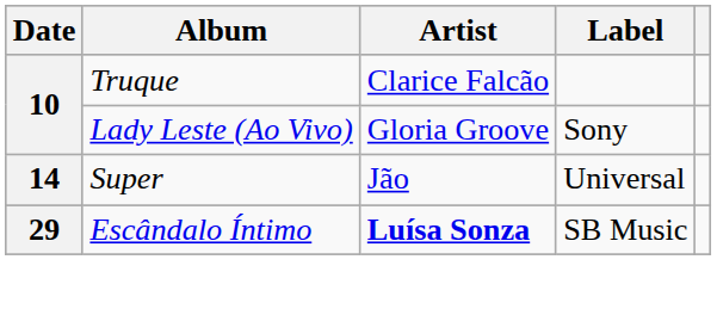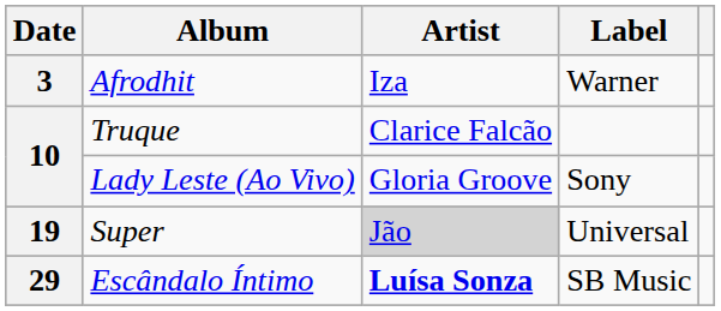+ row: 3 | Afrodhit | Iza | Warner
Super | Date: 14 -> 19
Super | Artist: no background -> lightgrey background
